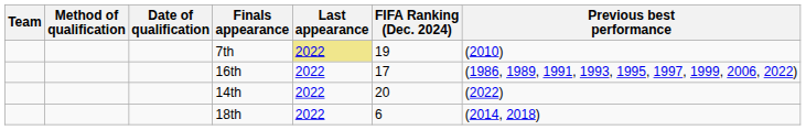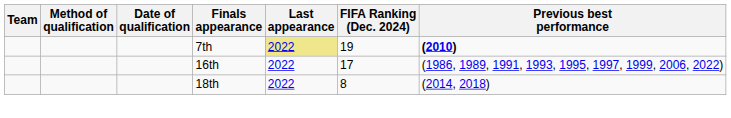7th | Previous best performance: normal -> bold
- row: 14th | 2022 | 20 | (2022)
18th | FIFA Ranking (Dec. 2024): 6 -> 8
